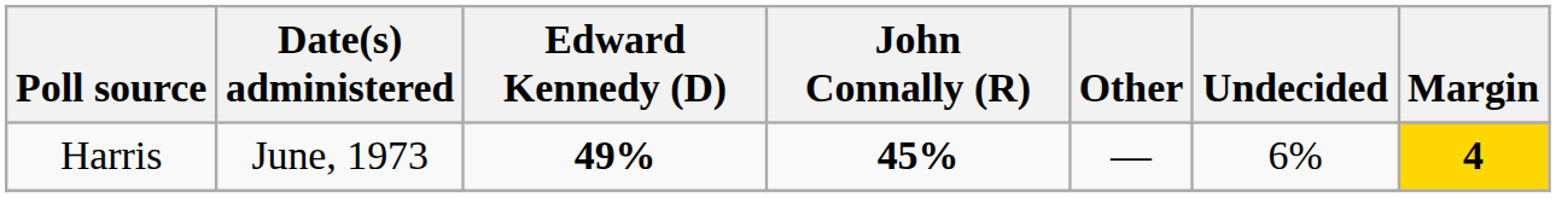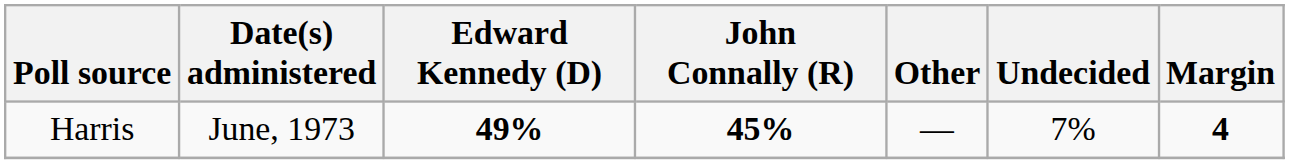Harris | Undecided: 6% -> 7%
Harris | Margin: gold background -> no background
